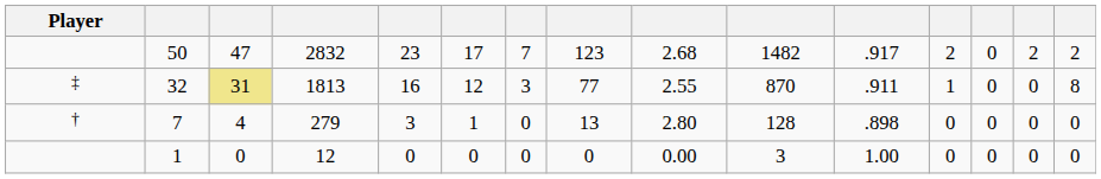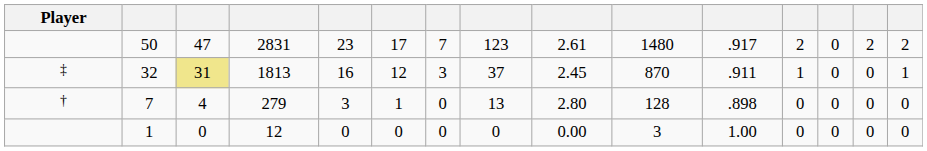50 | column 4: 2832 -> 2831
50 | column 9: 2.68 -> 2.61
50 | column 10: 1482 -> 1480
32 | column 8: 77 -> 37
32 | column 9: 2.55 -> 2.45
32 | column 15: 8 -> 1
